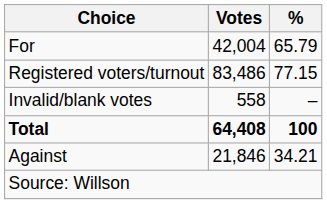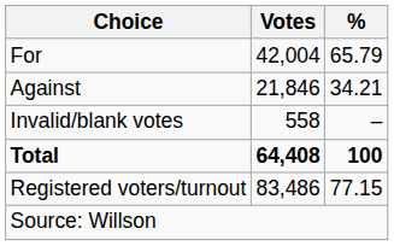rows swapped: Against <-> Registered voters/turnout
